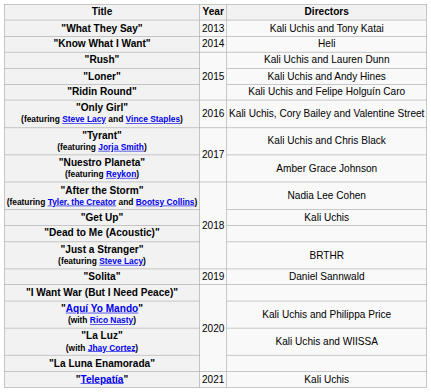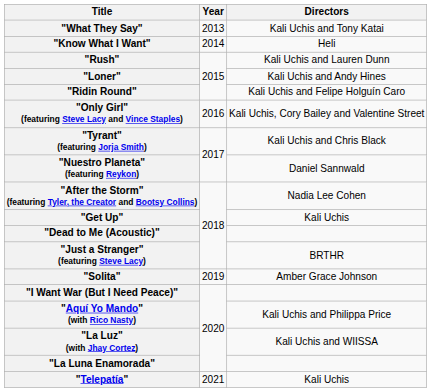"Nuestro Planeta" (featuring Reykon) | Directors: Amber Grace Johnson -> Daniel Sannwald
"Solita" | Directors: Daniel Sannwald -> Amber Grace Johnson
